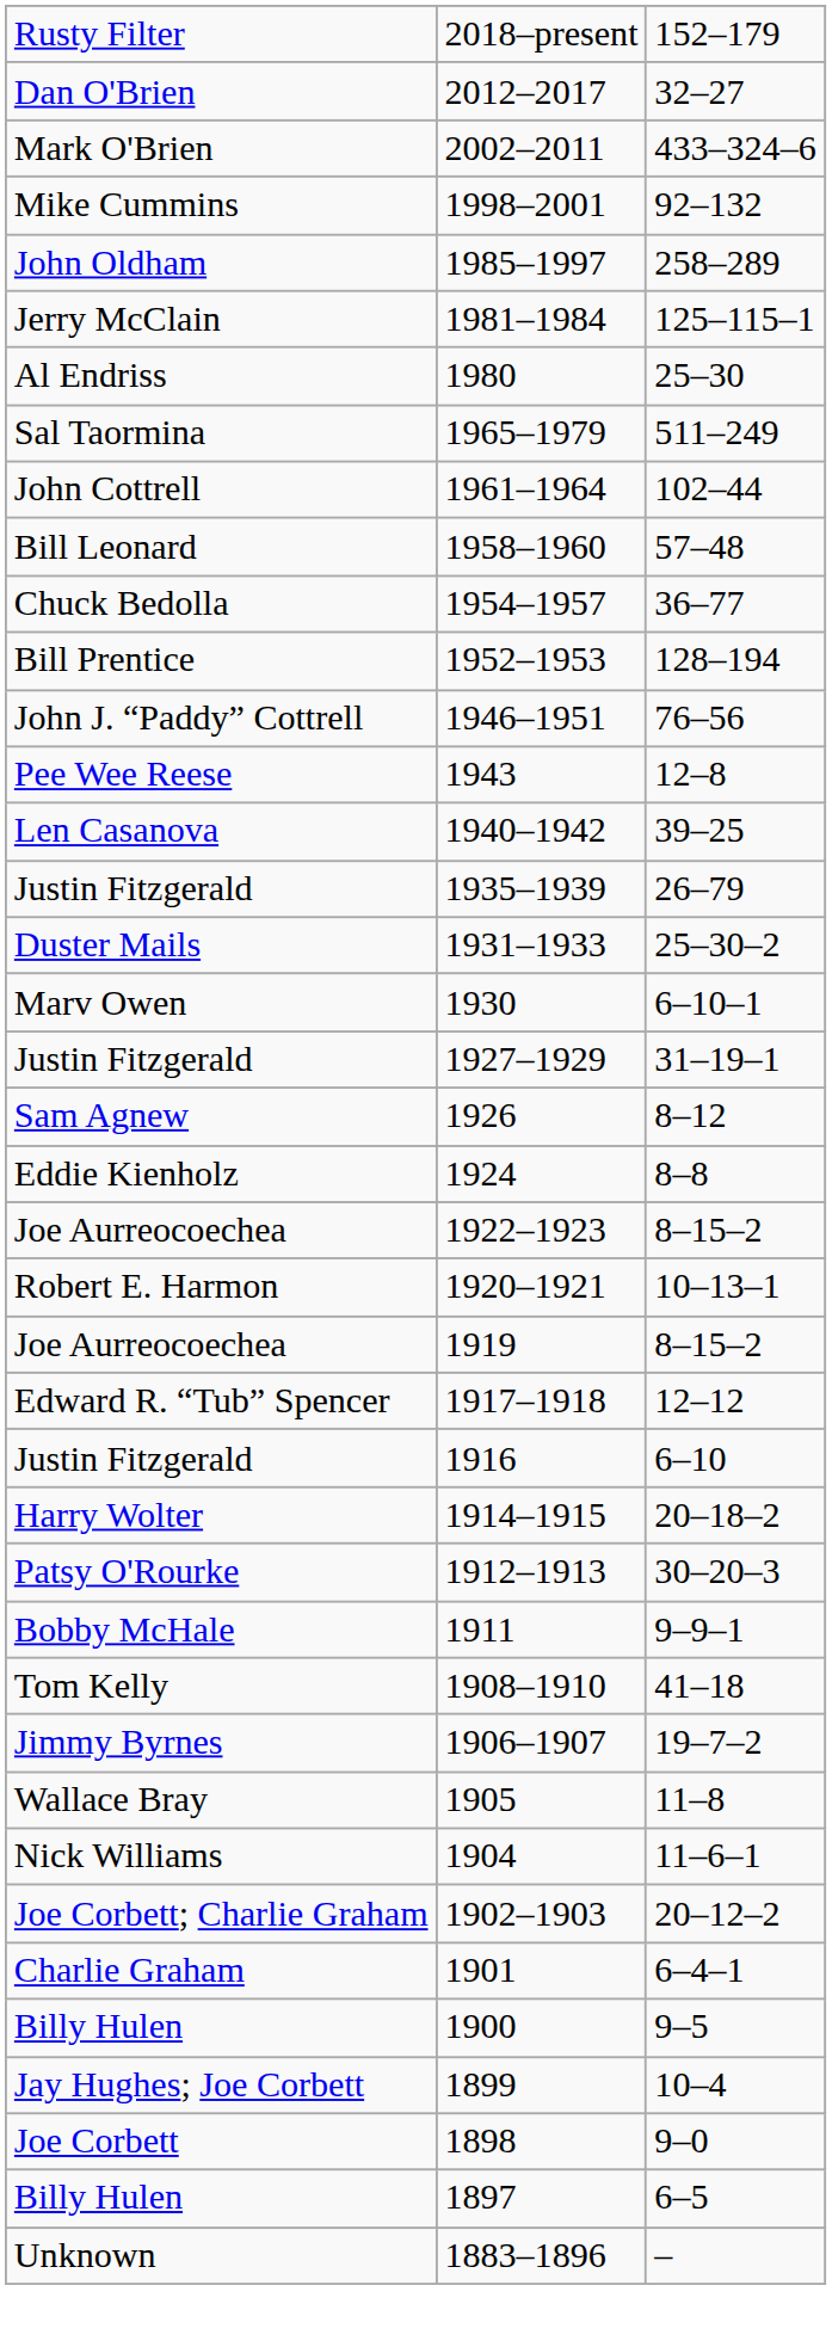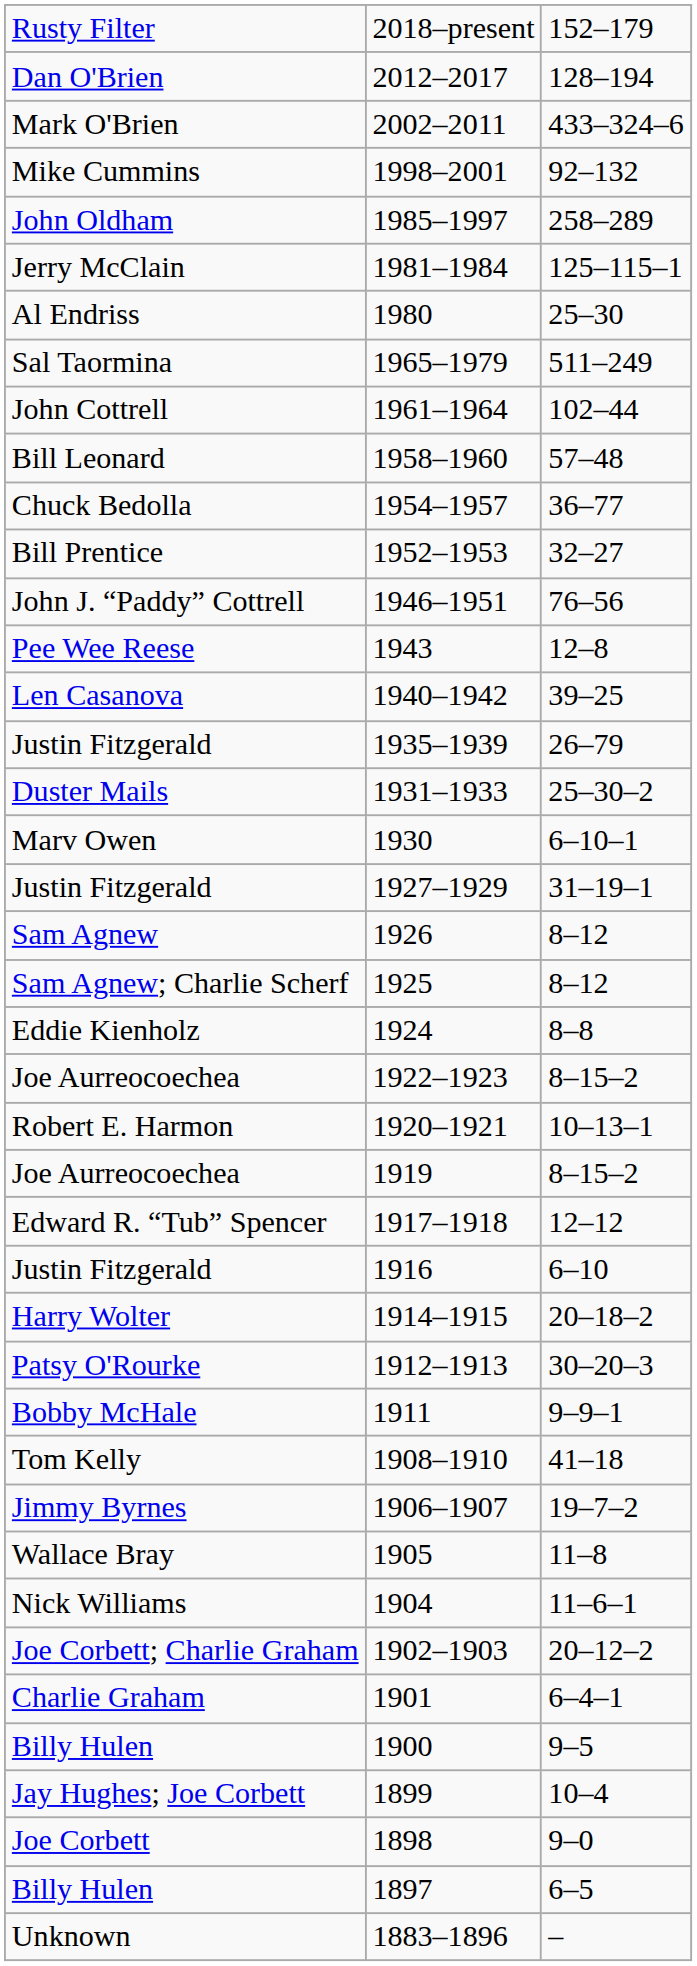Dan O'Brien | column 3: 32–27 -> 128–194
Bill Prentice | column 3: 128–194 -> 32–27
+ row: Sam Agnew; Charlie Scherf | 1925 | 8–12
